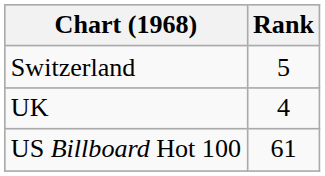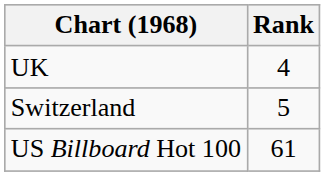rows swapped: Switzerland <-> UK
